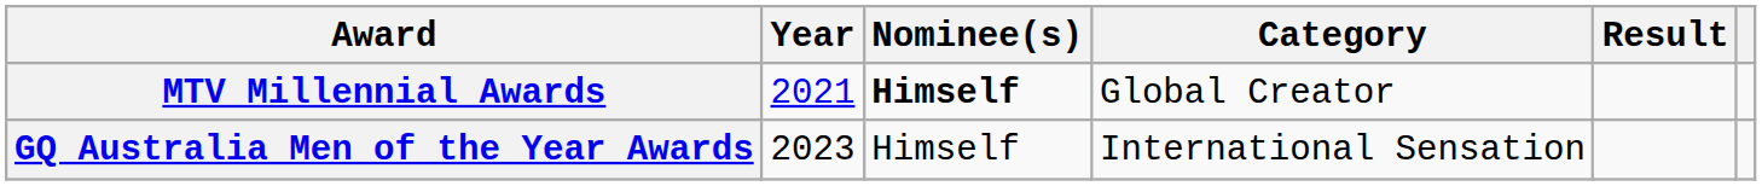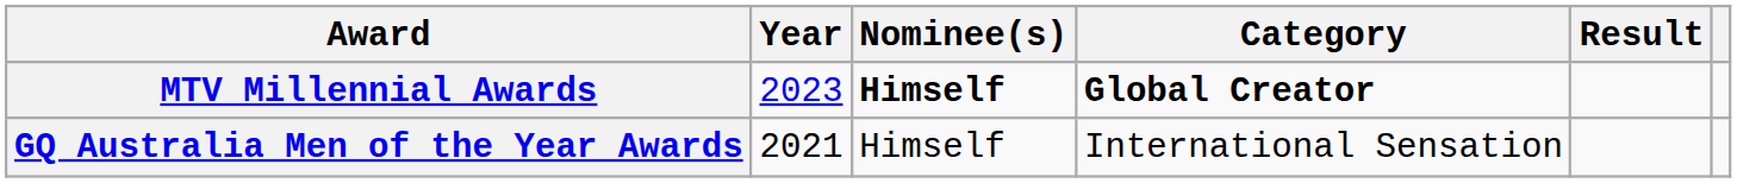MTV Millennial Awards | Year: 2021 -> 2023
MTV Millennial Awards | Category: normal -> bold
GQ Australia Men of the Year Awards | Year: 2023 -> 2021
